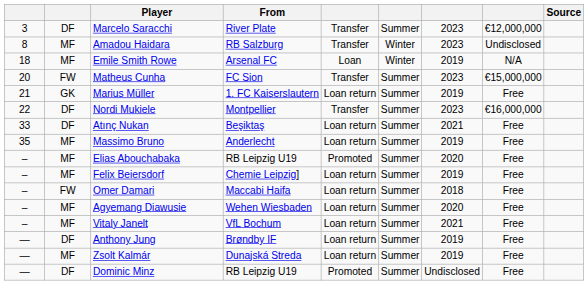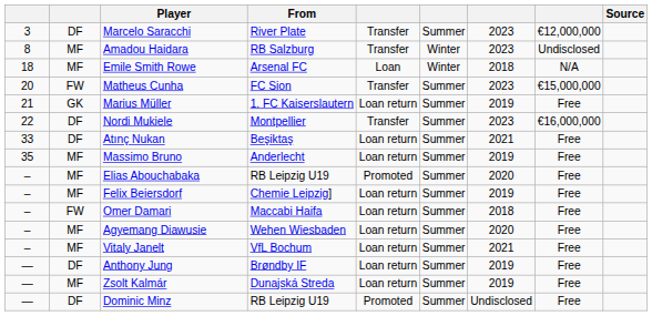Emile Smith Rowe | column 7: 2019 -> 2018
